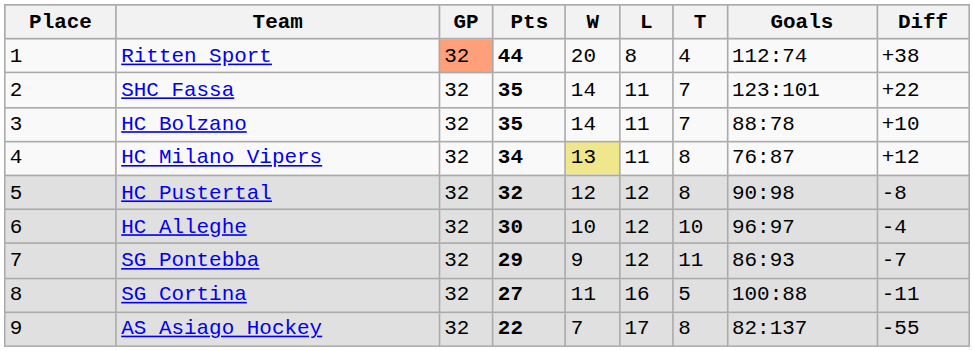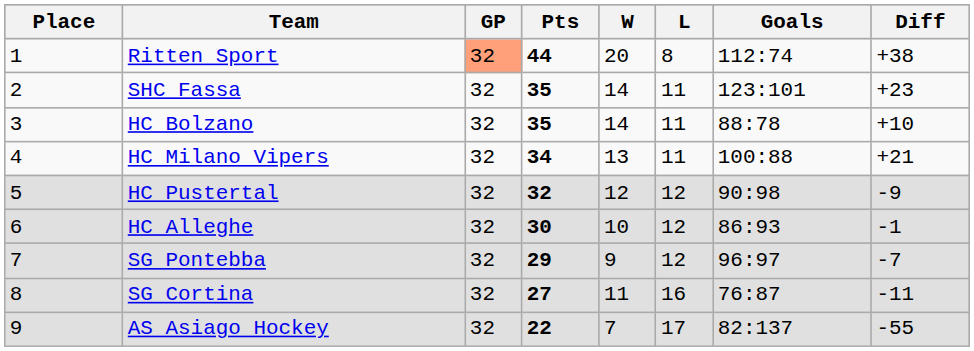- column: T | 4 | 7 | 7 | 8 | 8 | 10 | 11 | 5 | 8
SHC Fassa | Diff: +22 -> +23
HC Milano Vipers | W: khaki background -> no background
HC Milano Vipers | Goals: 76:87 -> 100:88
HC Milano Vipers | Diff: +12 -> +21
HC Pustertal | Diff: -8 -> -9
HC Alleghe | Goals: 96:97 -> 86:93
HC Alleghe | Diff: -4 -> -1
SG Pontebba | Goals: 86:93 -> 96:97
SG Cortina | Goals: 100:88 -> 76:87
